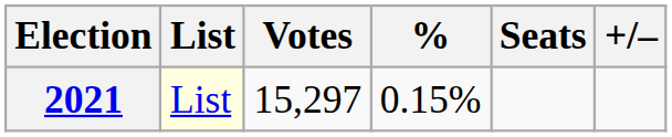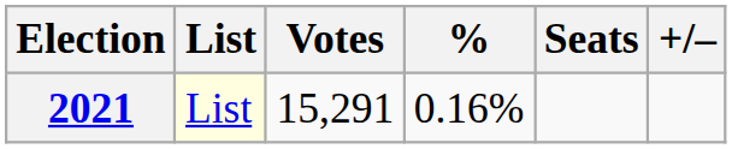2021 | Votes: 15,297 -> 15,291
2021 | %: 0.15% -> 0.16%
